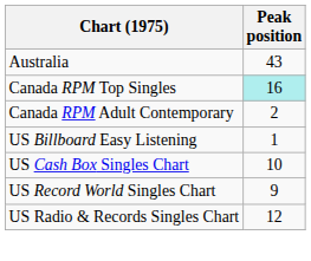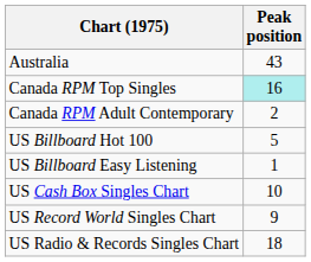+ row: US Billboard Hot 100 | 5
US Radio & Records Singles Chart | Peak position: 12 -> 18
